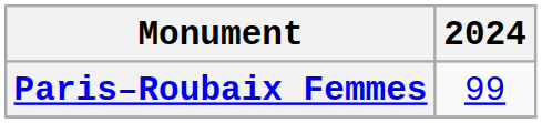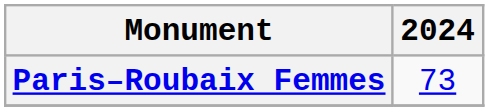Paris–Roubaix Femmes | 2024: 99 -> 73
